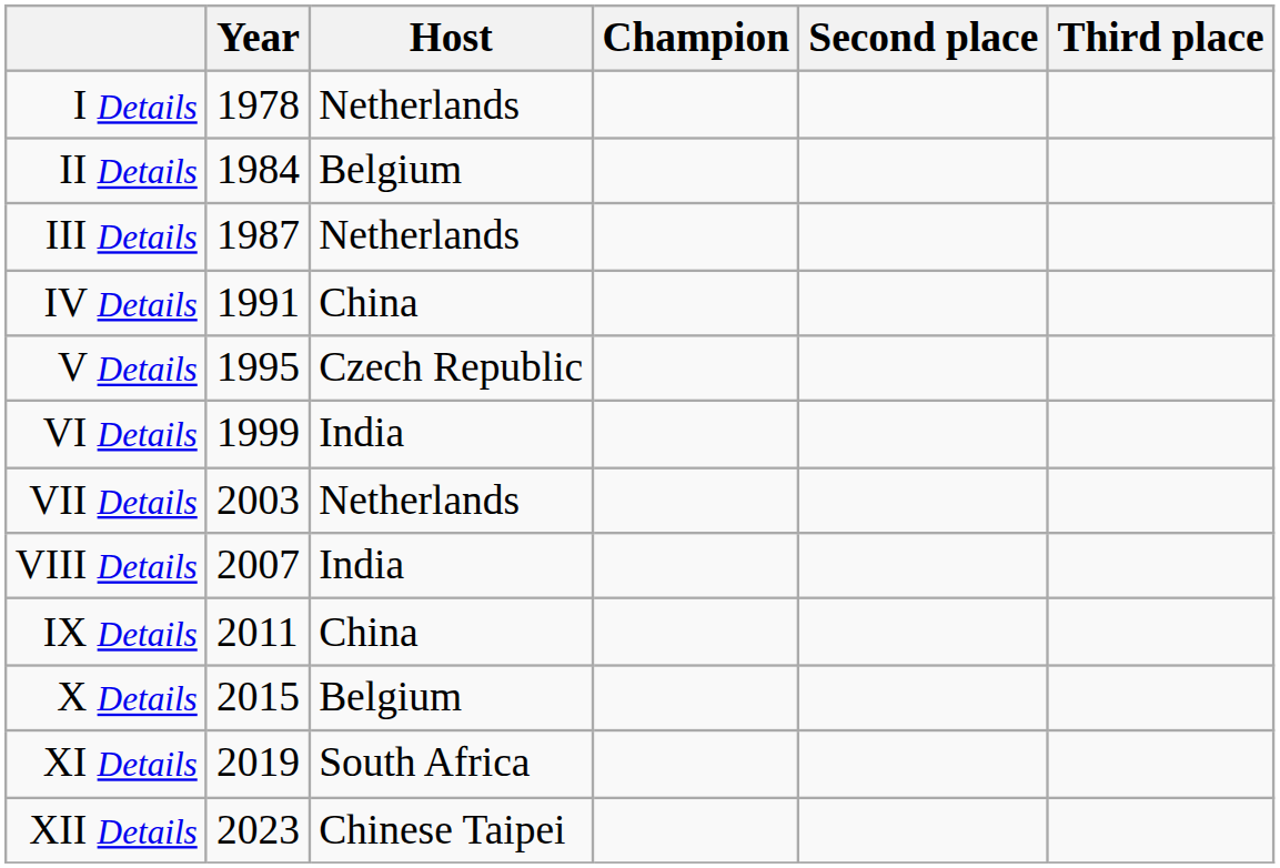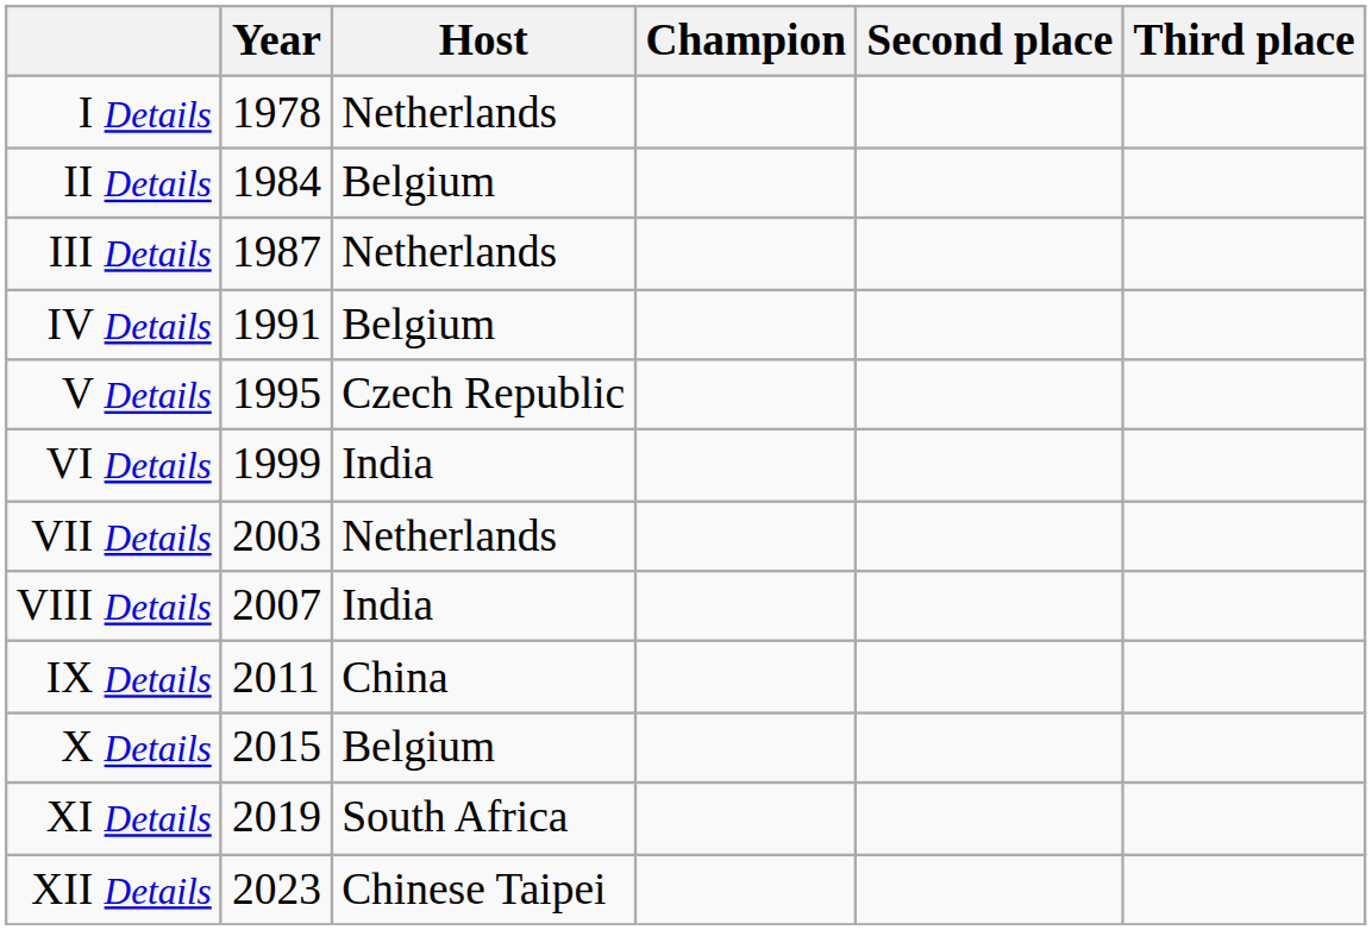IV Details | Host: China -> Belgium
